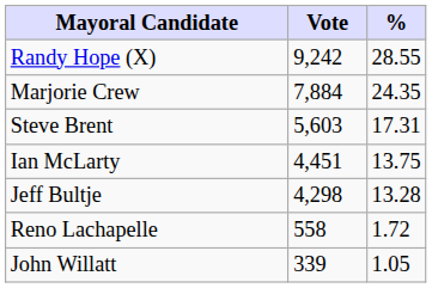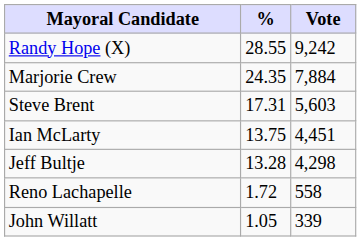columns swapped: Vote <-> %
